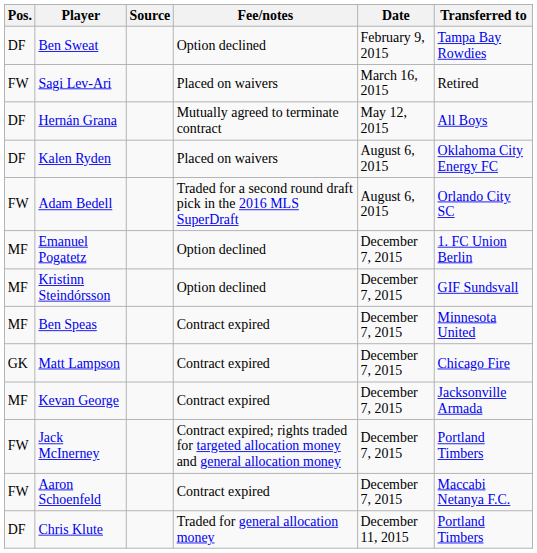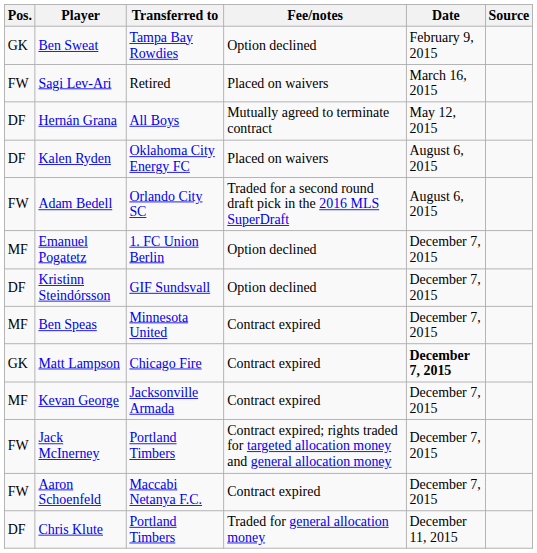columns swapped: Transferred to <-> Source
Ben Sweat | Pos.: DF -> GK
Kristinn Steindórsson | Pos.: MF -> DF
Matt Lampson | Date: normal -> bold
